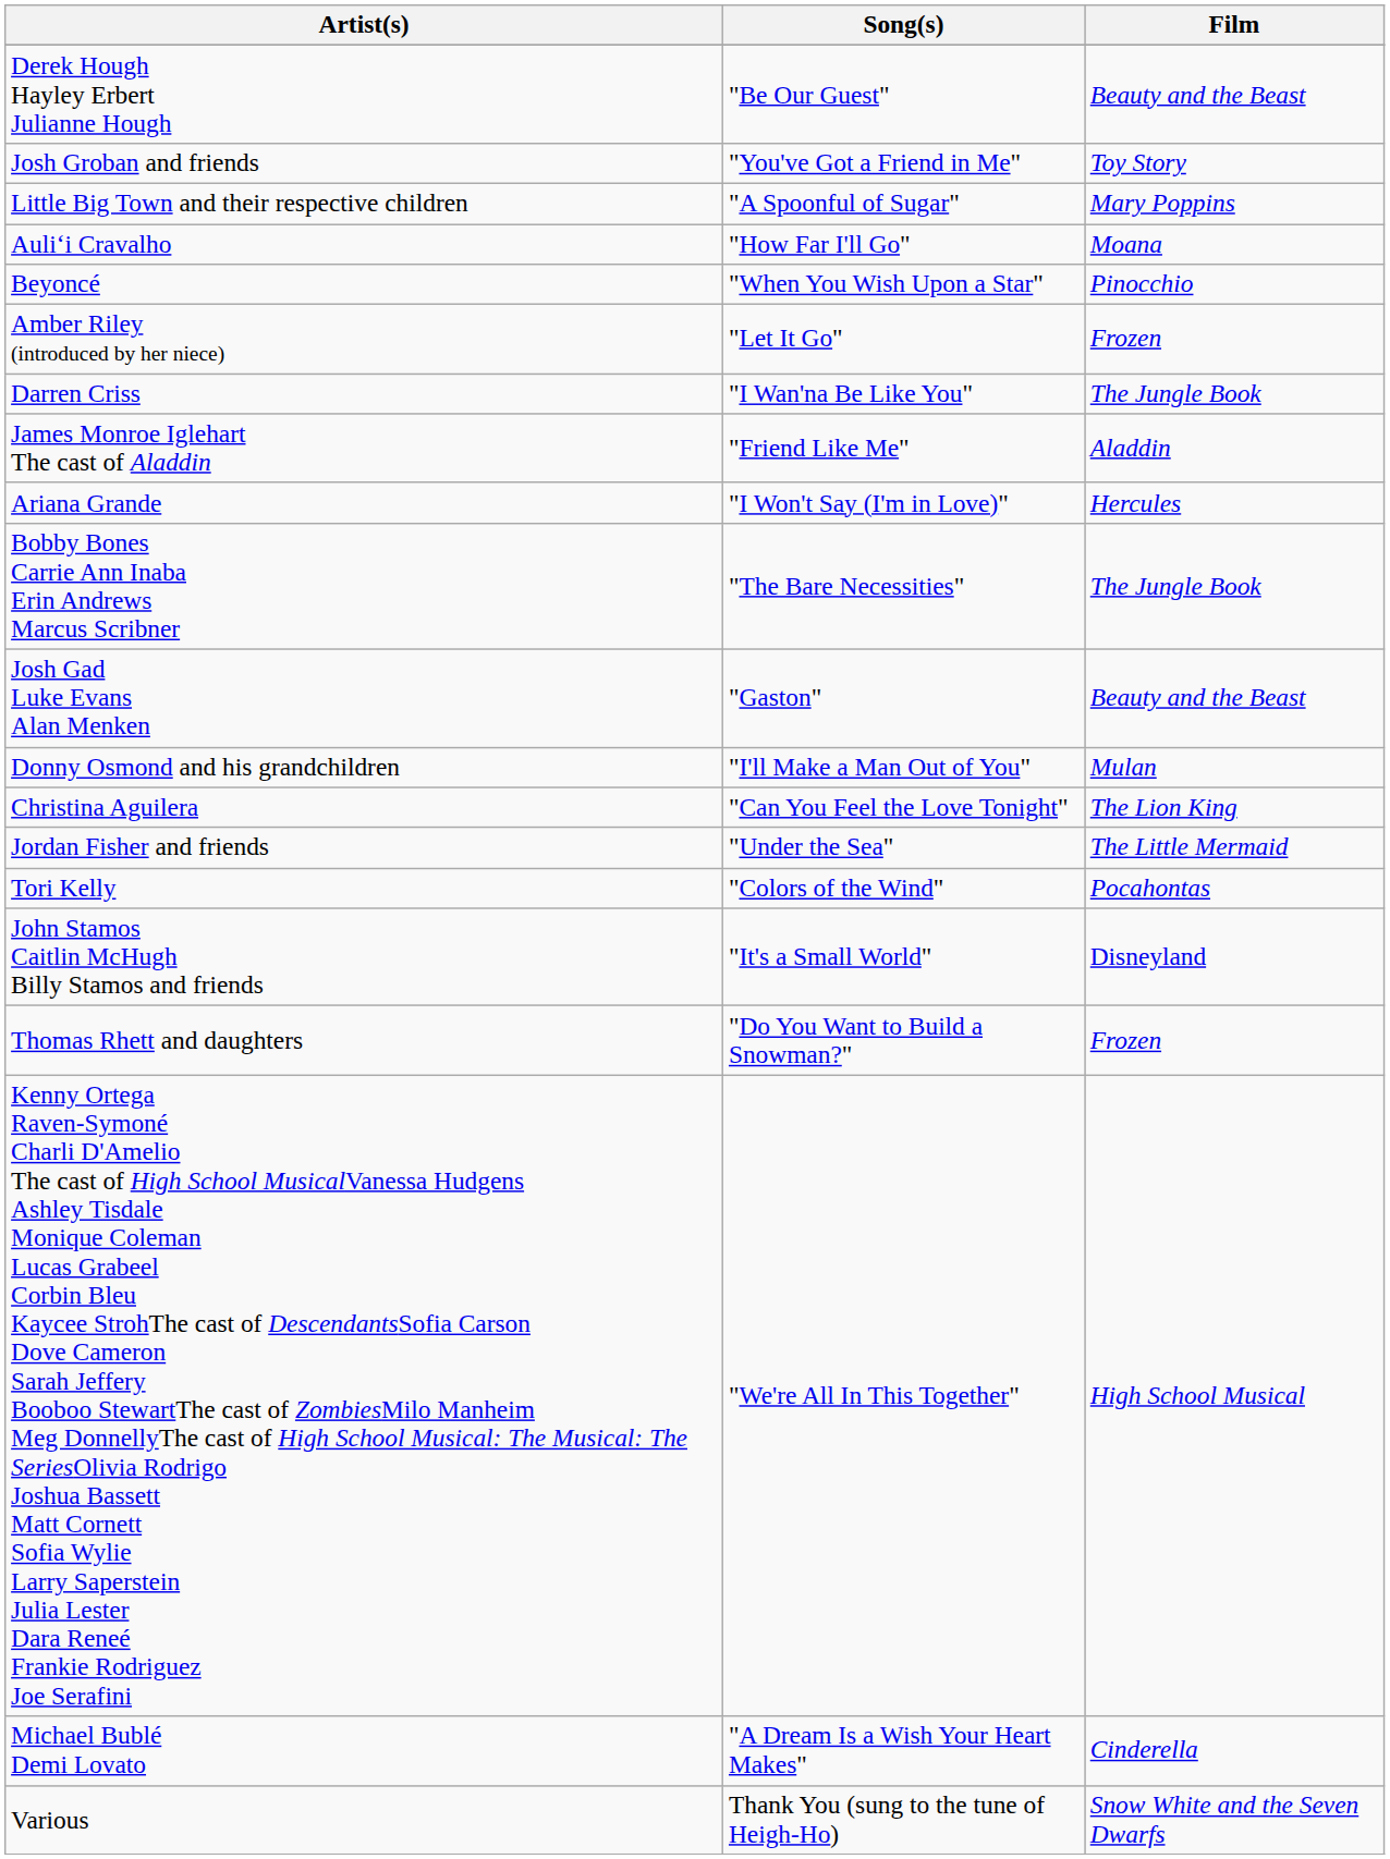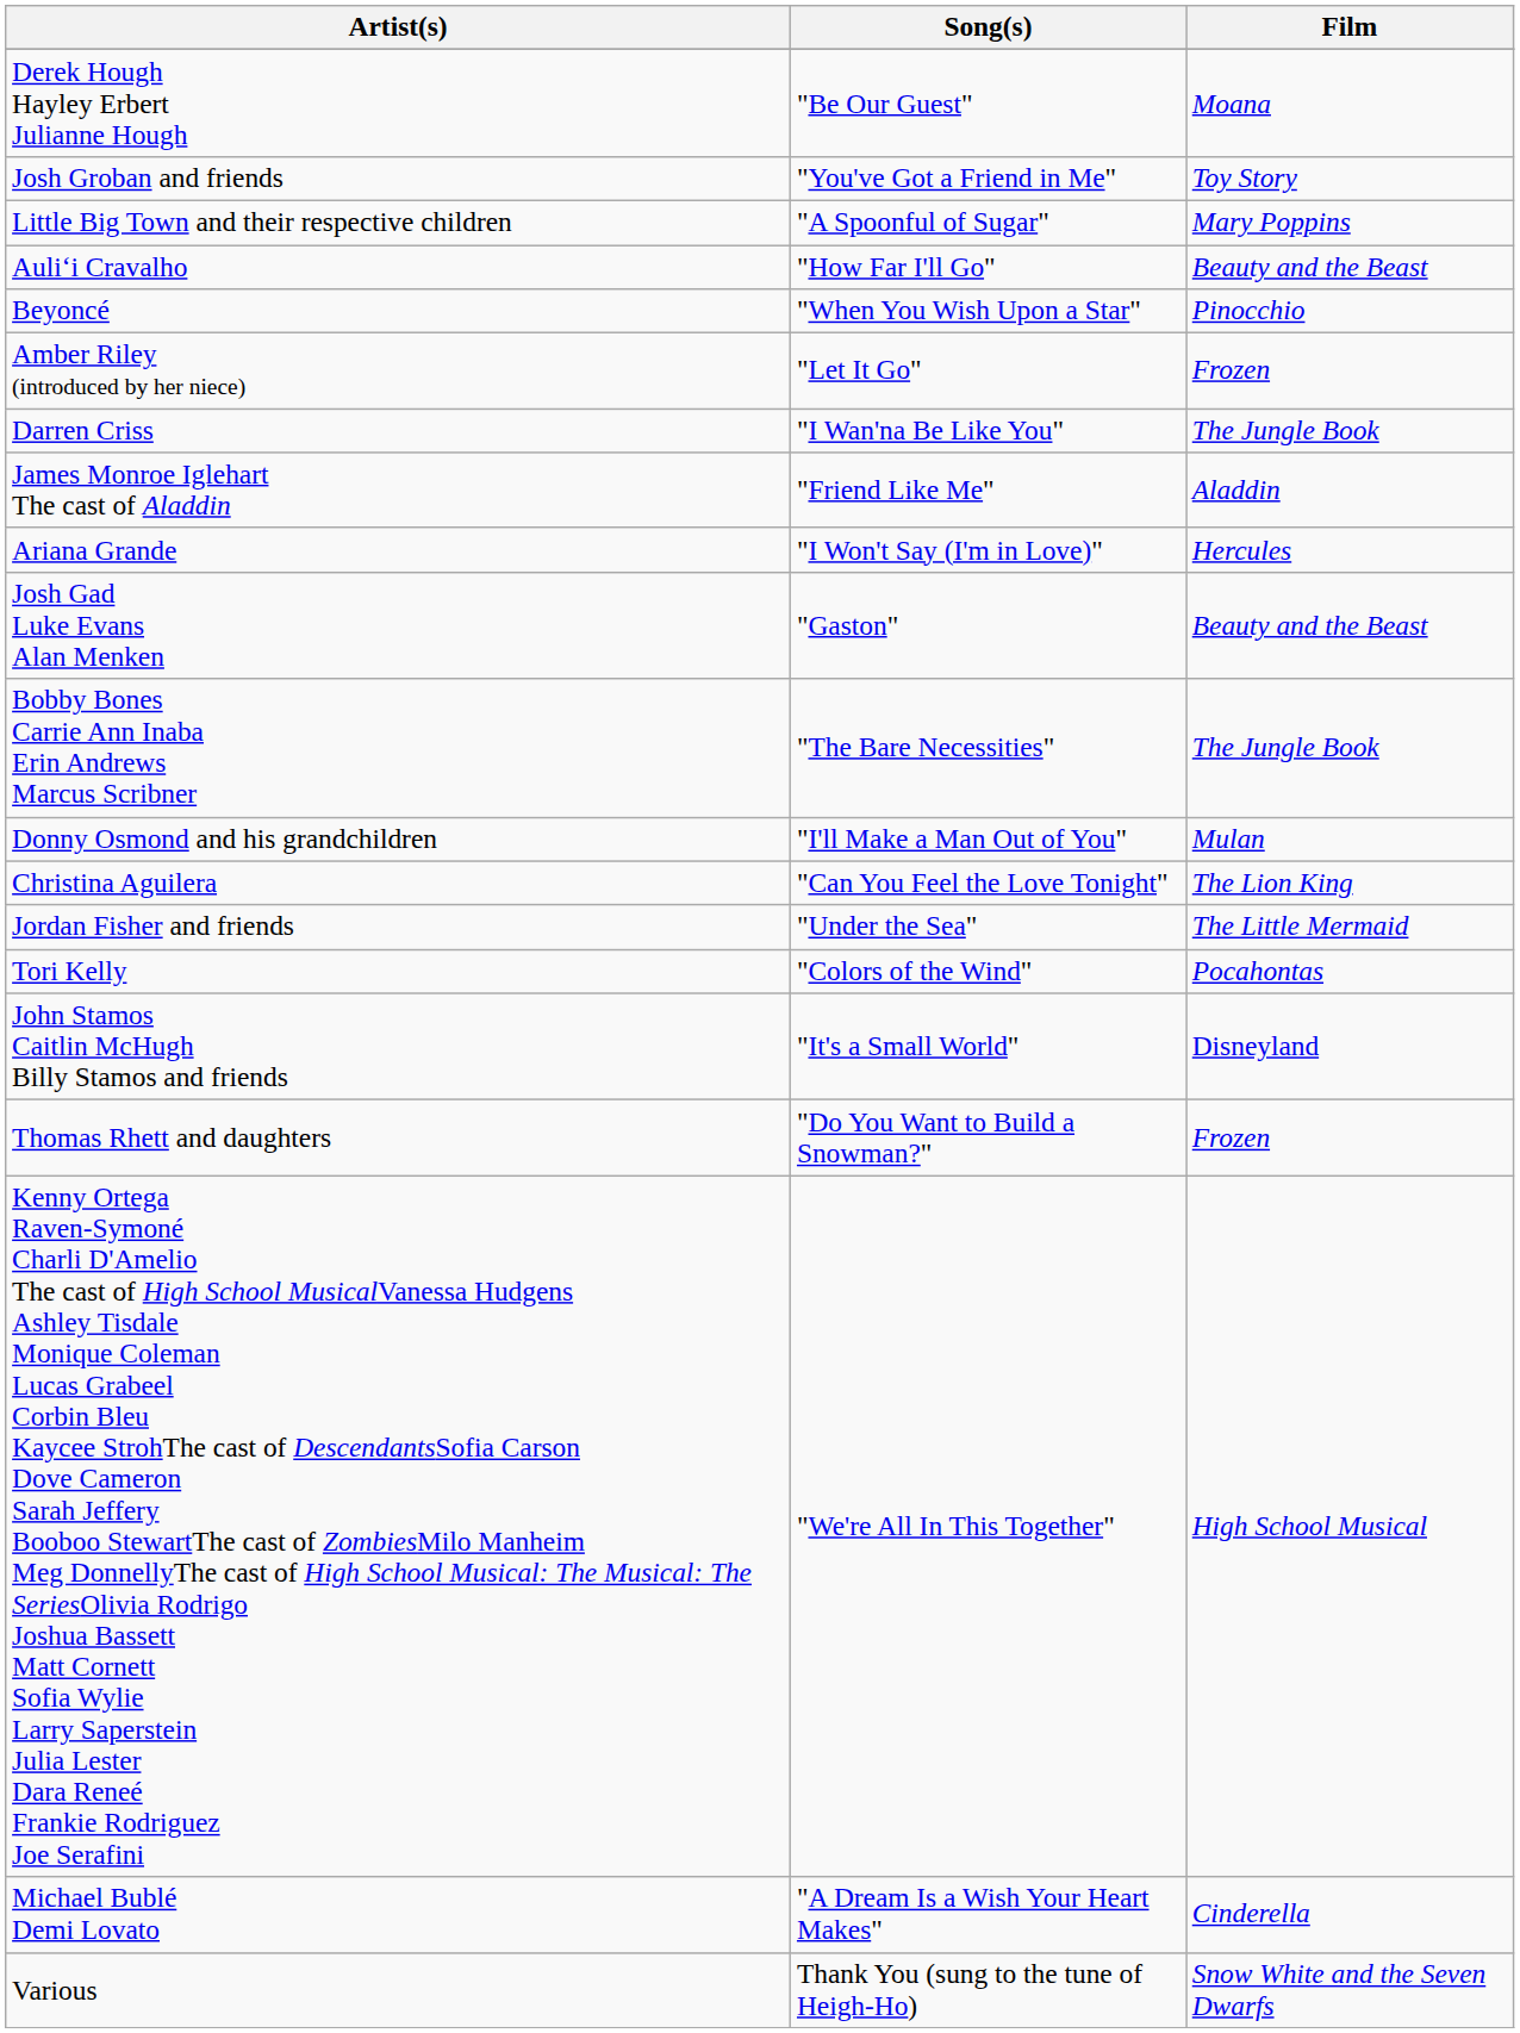Derek Hough Hayley Erbert Julianne Hough | Film: Beauty and the Beast -> Moana
Auliʻi Cravalho | Film: Moana -> Beauty and the Beast
rows swapped: Bobby Bones Carrie Ann Inaba Erin Andrews Marcus Scribner <-> Josh Gad Luke Evans Alan Menken
